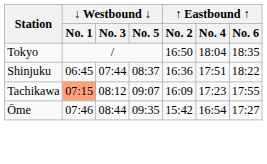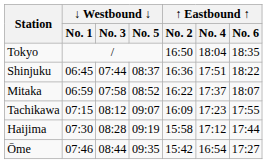+ row: Mitaka | 06:59 | 07:58 | 08:52 | 16:22 | 17:37 | 18:07
Tachikawa | ↓ Westbound ↓ / No. 1: lightsalmon background -> no background
+ row: Haijima | 07:30 | 08:28 | 09:19 | 15:58 | 17:12 | 17:44
